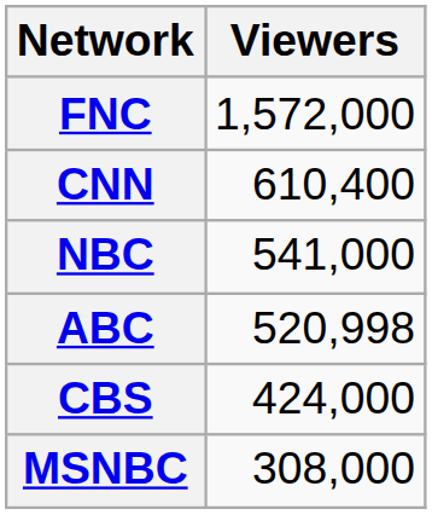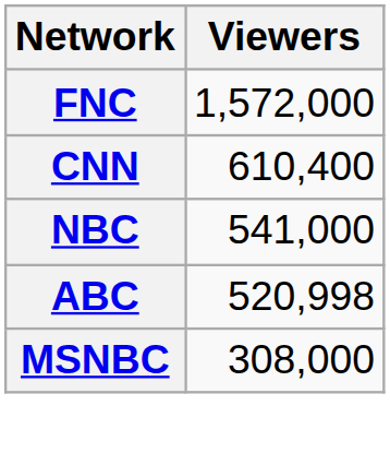- row: CBS | 424,000
